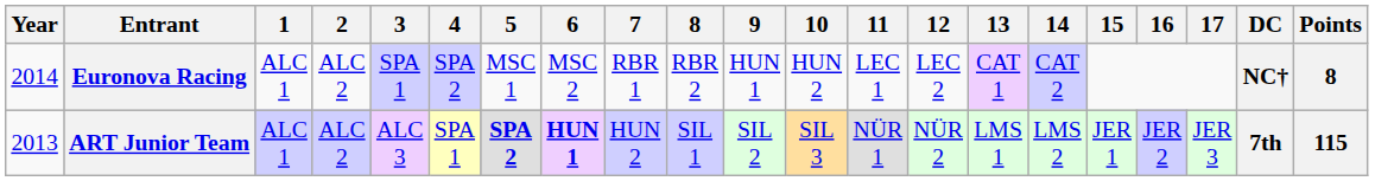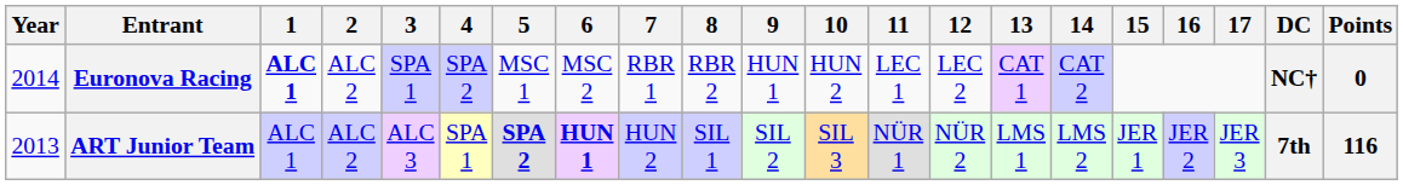Euronova Racing | 1: normal -> bold
Euronova Racing | Points: 8 -> 0
ART Junior Team | Points: 115 -> 116
